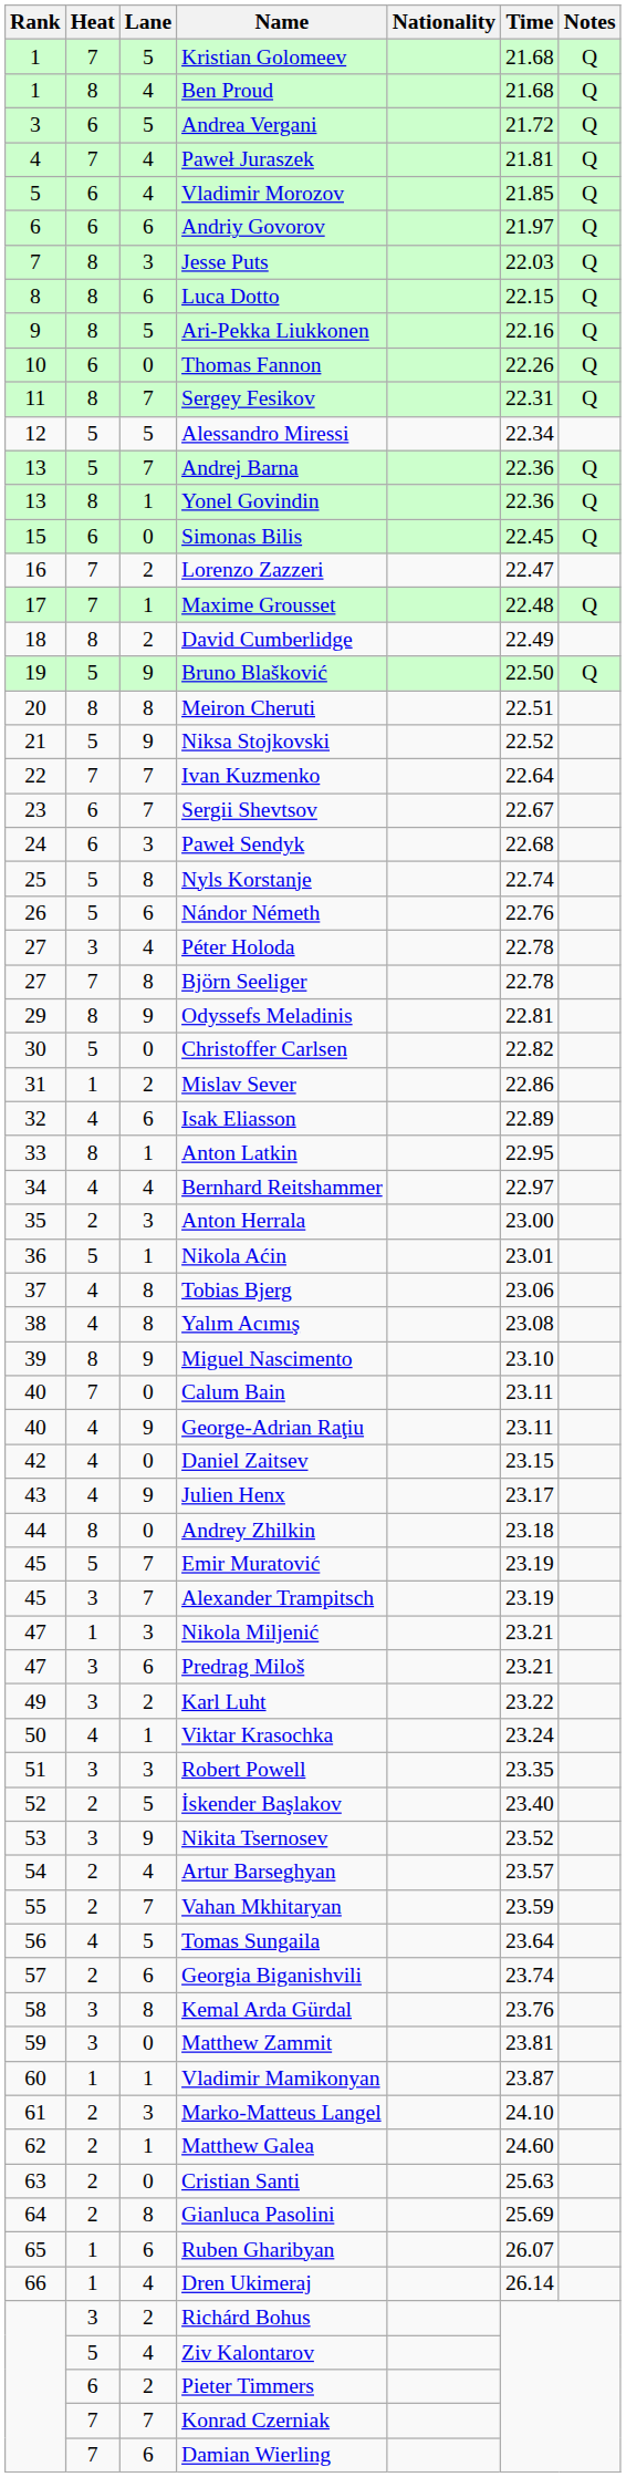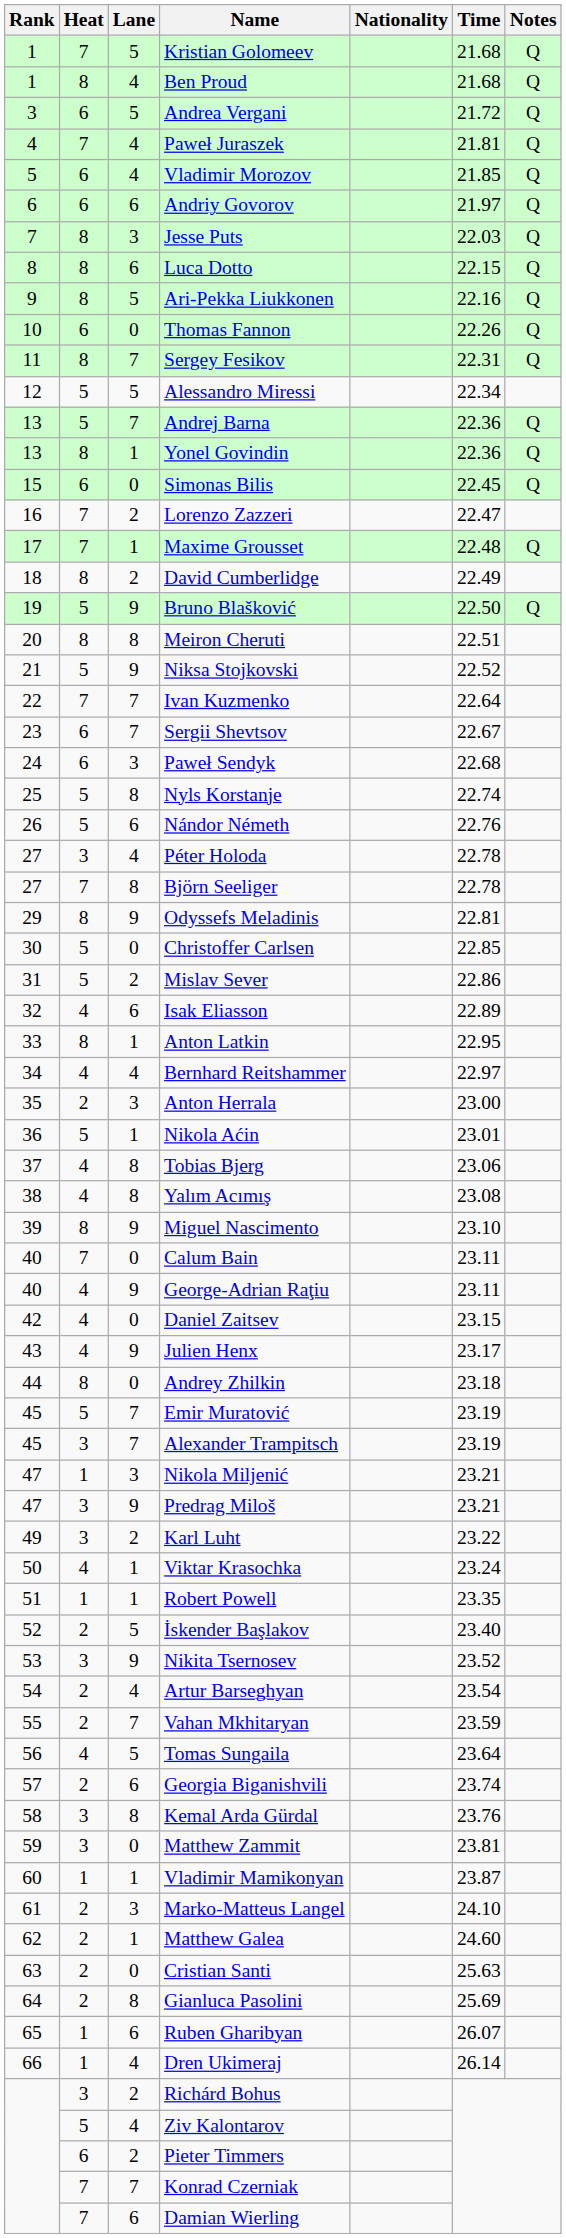Christoffer Carlsen | Time: 22.82 -> 22.85
Mislav Sever | Heat: 1 -> 5
Predrag Miloš | Lane: 6 -> 9
Robert Powell | Heat: 3 -> 1
Robert Powell | Lane: 3 -> 1
Artur Barseghyan | Time: 23.57 -> 23.54
